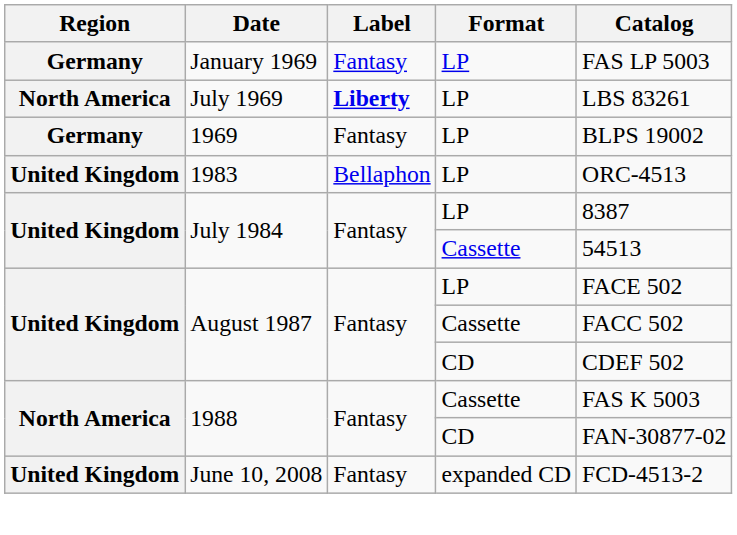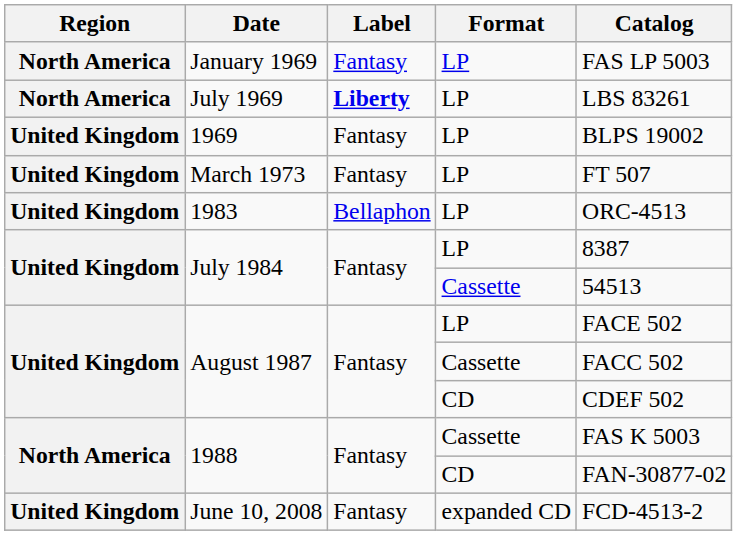January 1969 | Region: Germany -> North America
1969 | Region: Germany -> United Kingdom
+ row: United Kingdom | March 1973 | Fantasy | LP | FT 507
